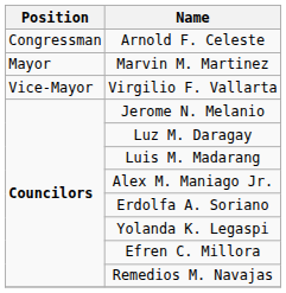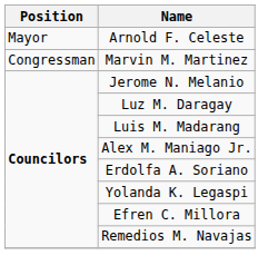Arnold F. Celeste | Position: Congressman -> Mayor
Marvin M. Martinez | Position: Mayor -> Congressman
- row: Vice-Mayor | Virgilio F. Vallarta
